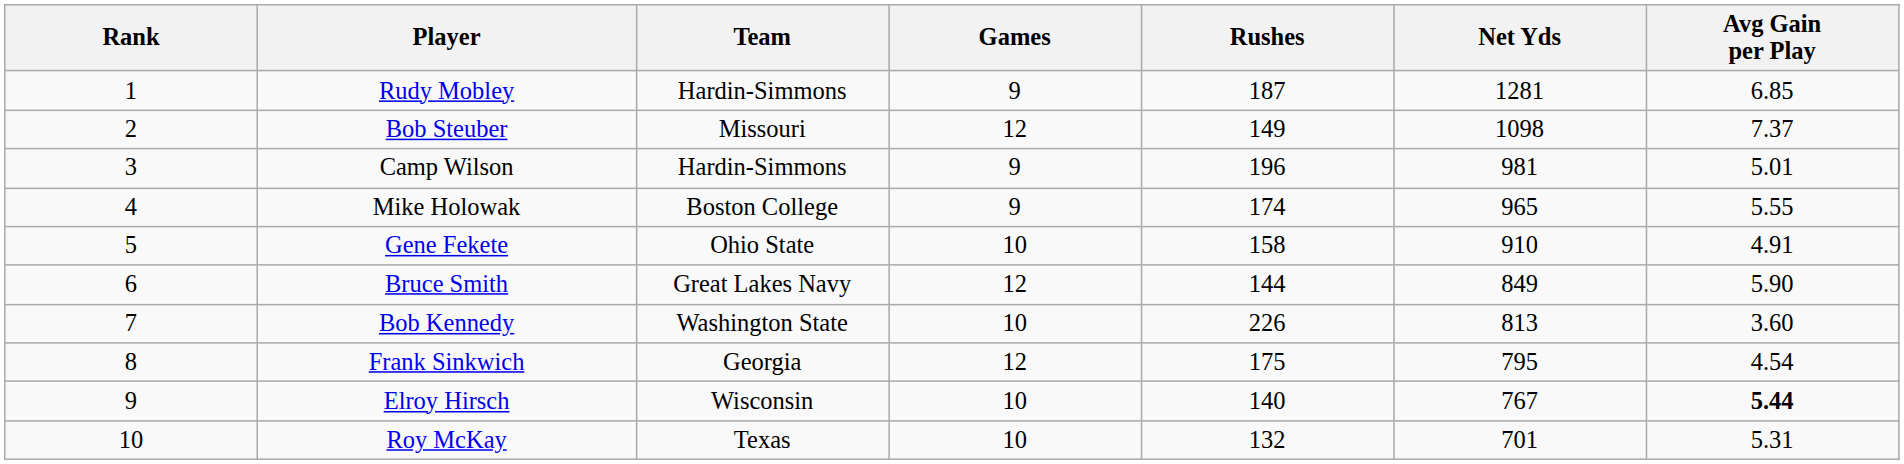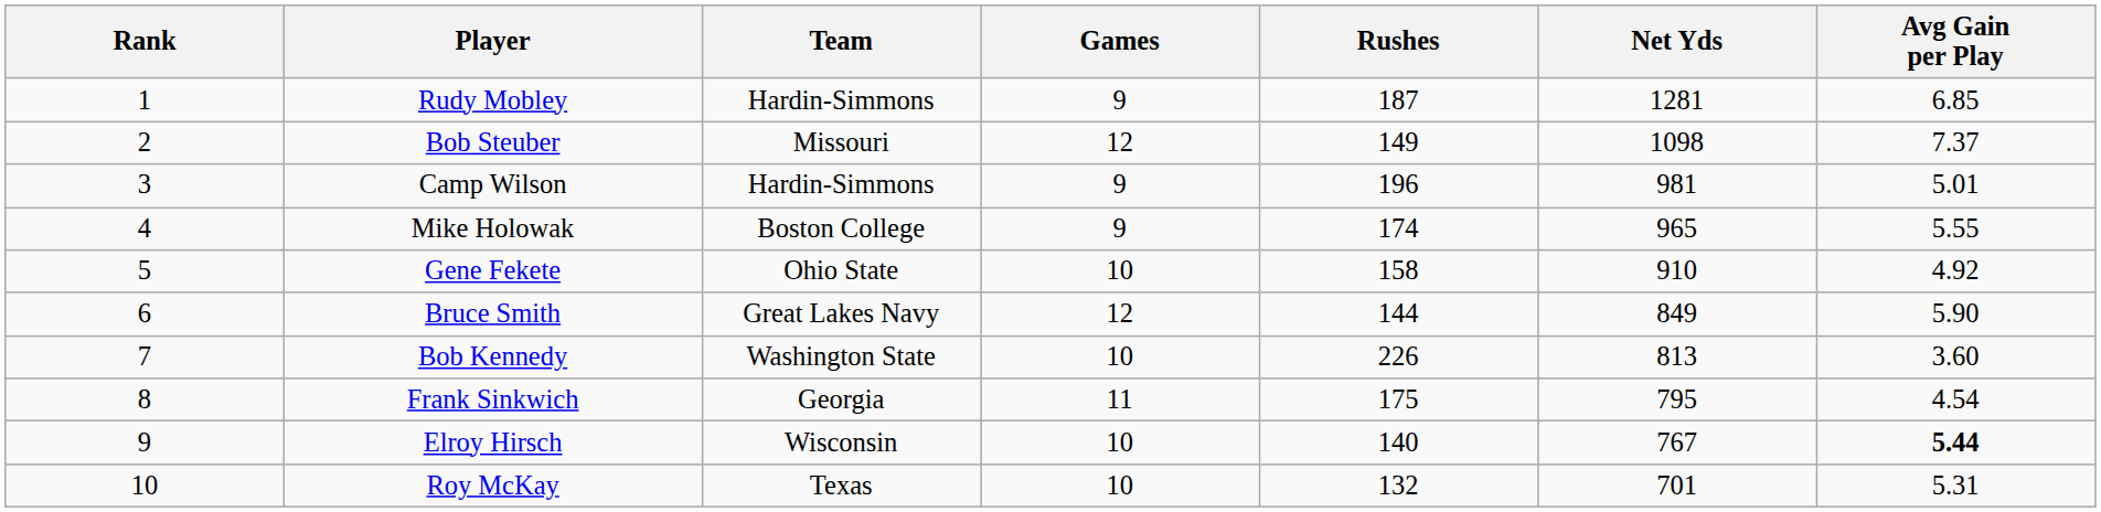Gene Fekete | Avg Gain per Play: 4.91 -> 4.92
Frank Sinkwich | Games: 12 -> 11
